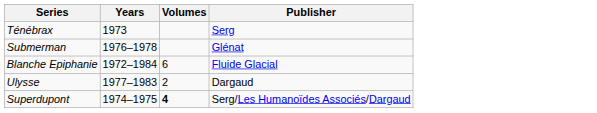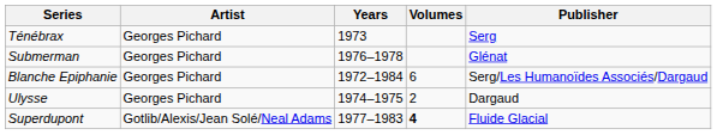+ column: Artist | Georges Pichard | Georges Pichard | Georges Pichard | Georges Pichard | Gotlib/Alexis/Jean Solé/Neal Adams
Blanche Epiphanie | Publisher: Fluide Glacial -> Serg/Les Humanoïdes Associés/Dargaud
Ulysse | Years: 1977–1983 -> 1974–1975
Superdupont | Years: 1974–1975 -> 1977–1983
Superdupont | Publisher: Serg/Les Humanoïdes Associés/Dargaud -> Fluide Glacial
